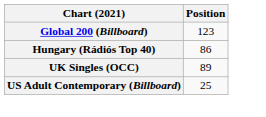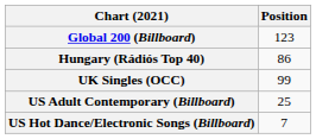UK Singles (OCC) | Position: 89 -> 99
+ row: US Hot Dance/Electronic Songs (Billboard) | 7
